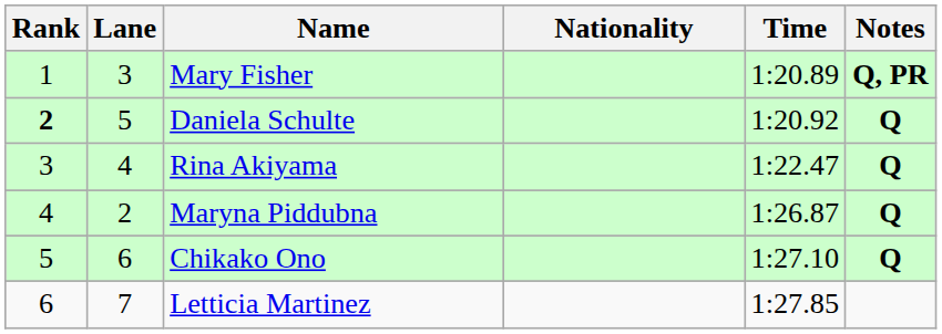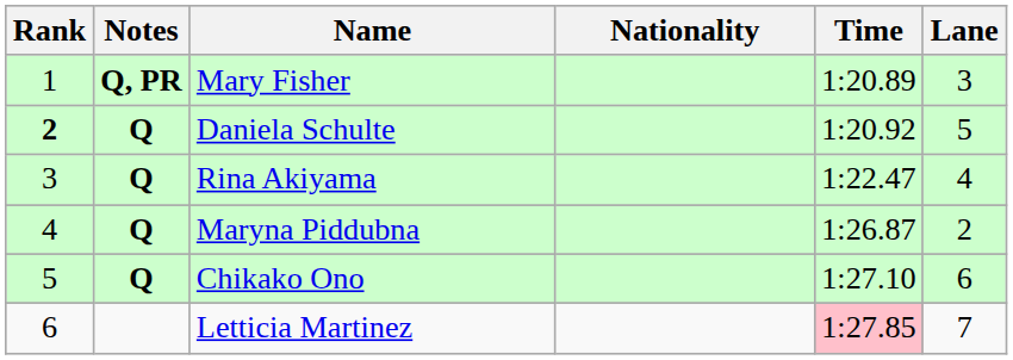columns swapped: Lane <-> Notes
Letticia Martinez | Time: no background -> pink background
